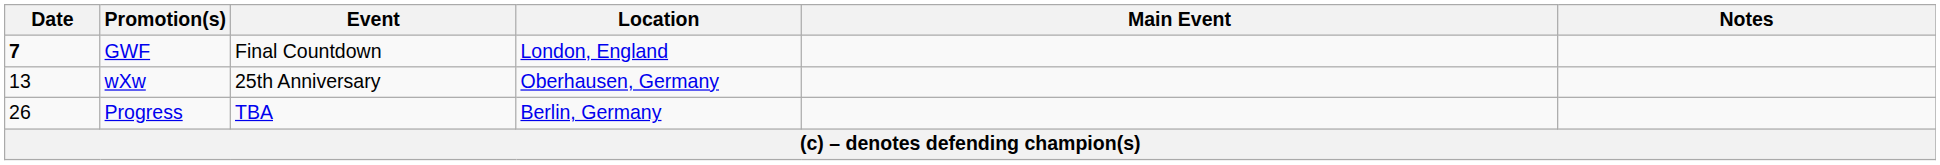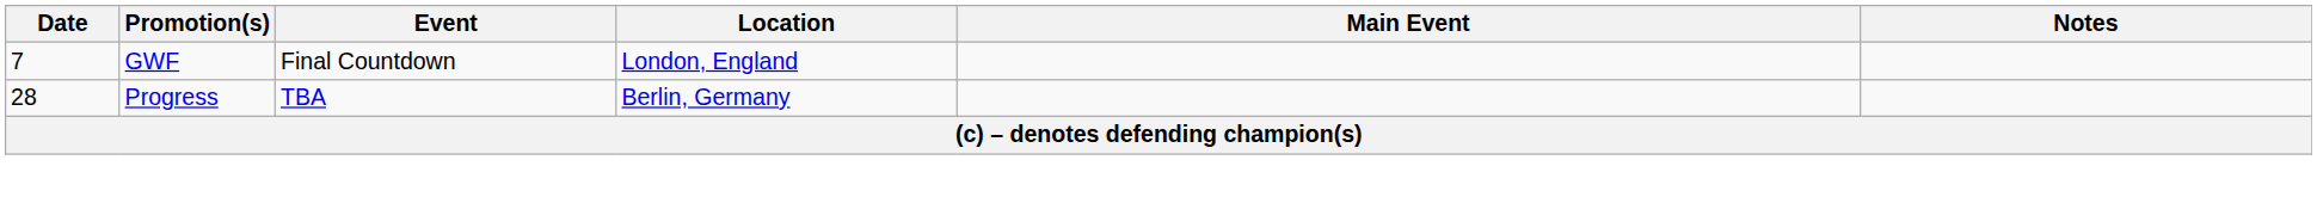GWF | Date: bold -> normal
- row: 13 | wXw | 25th Anniversary | Oberhausen, Germany
Progress | Date: 26 -> 28
